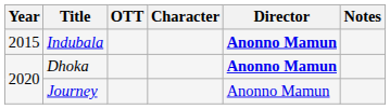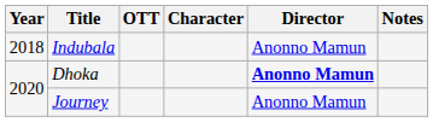Indubala | Year: 2015 -> 2018
Indubala | Director: bold -> normal
